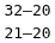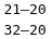rows swapped: 32–20 <-> 21–20
